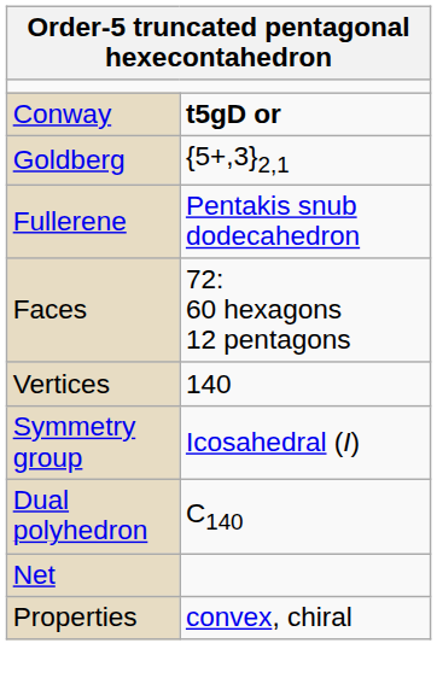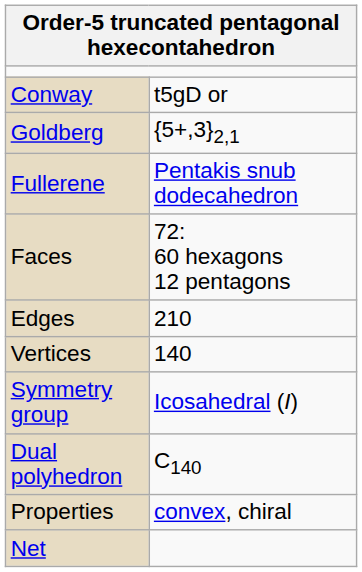Conway | column 2: bold -> normal
+ row: Edges | 210
rows swapped: Properties <-> Net
